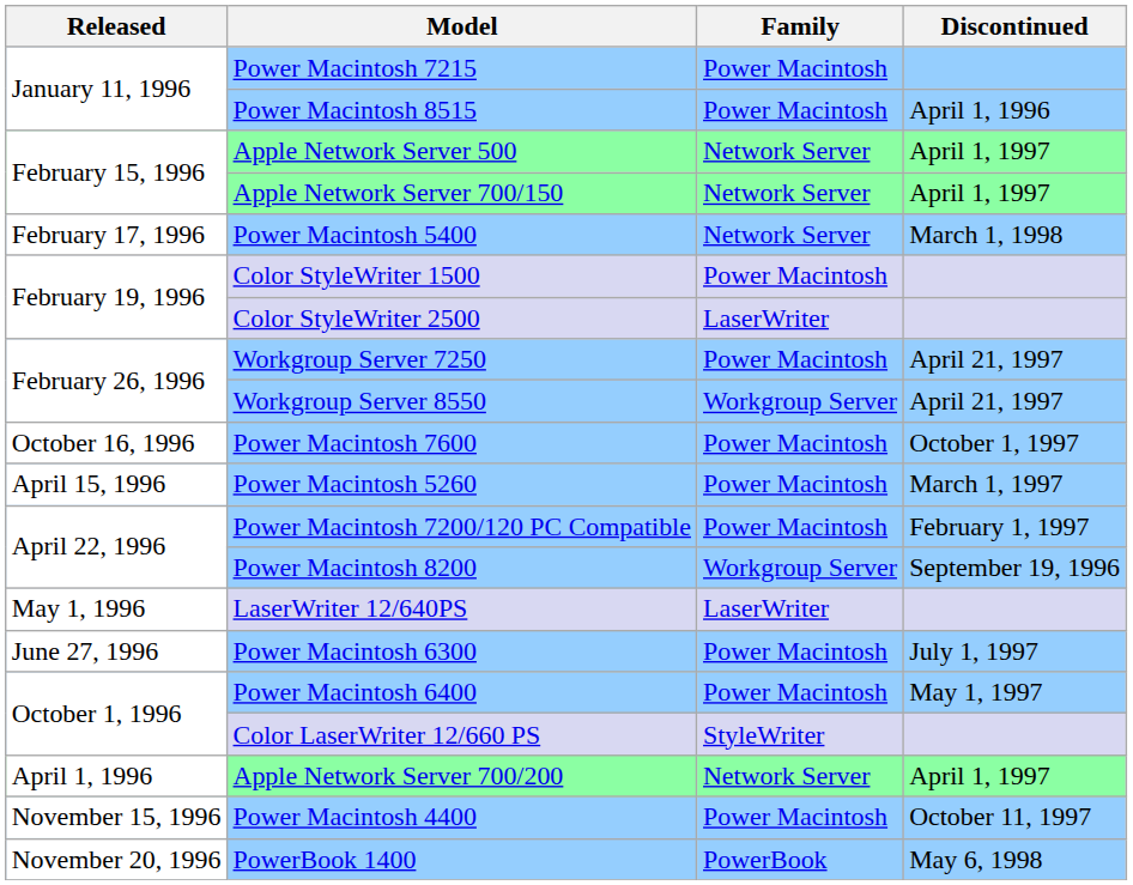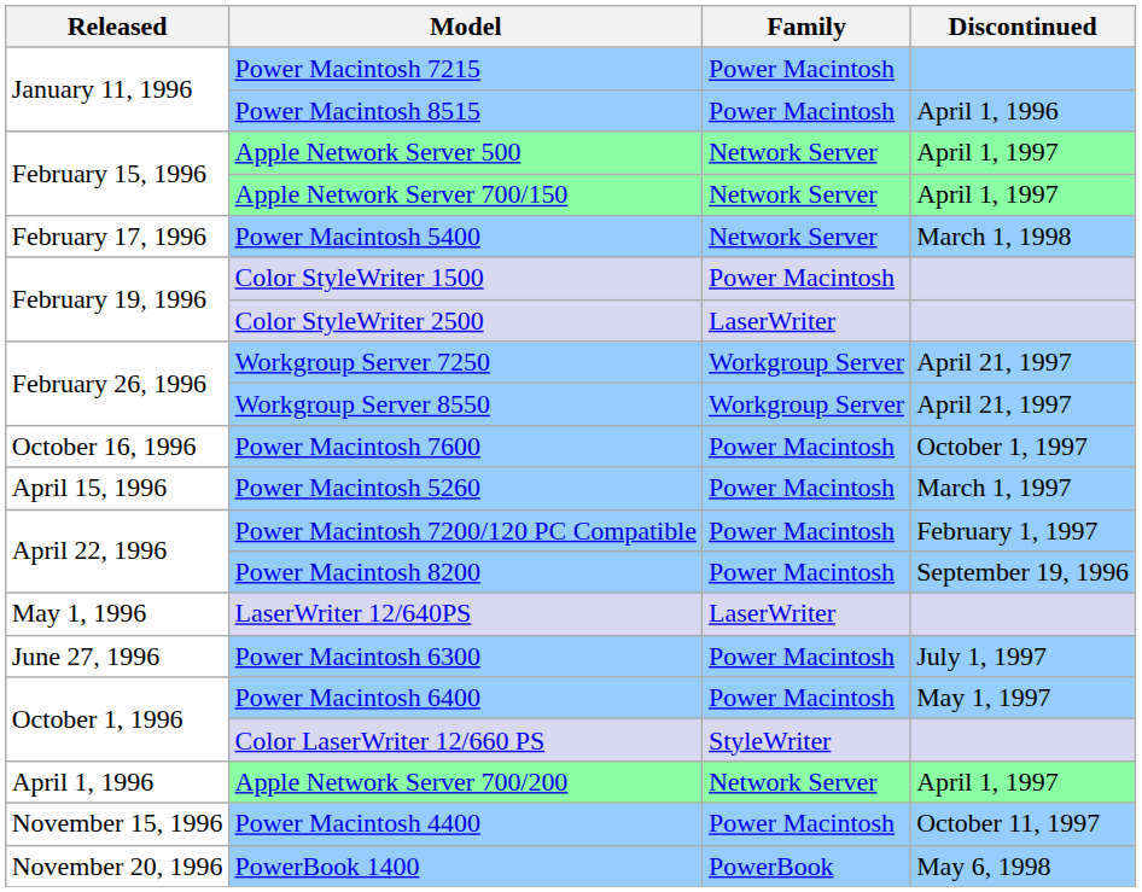Workgroup Server 7250 | Family: Power Macintosh -> Workgroup Server
Power Macintosh 8200 | Family: Workgroup Server -> Power Macintosh
